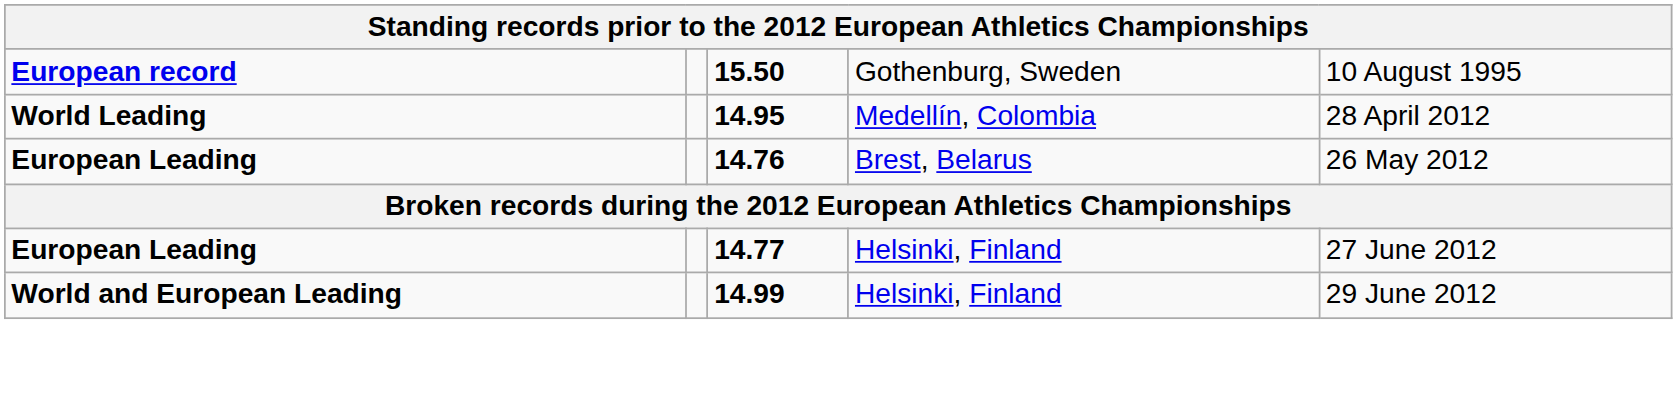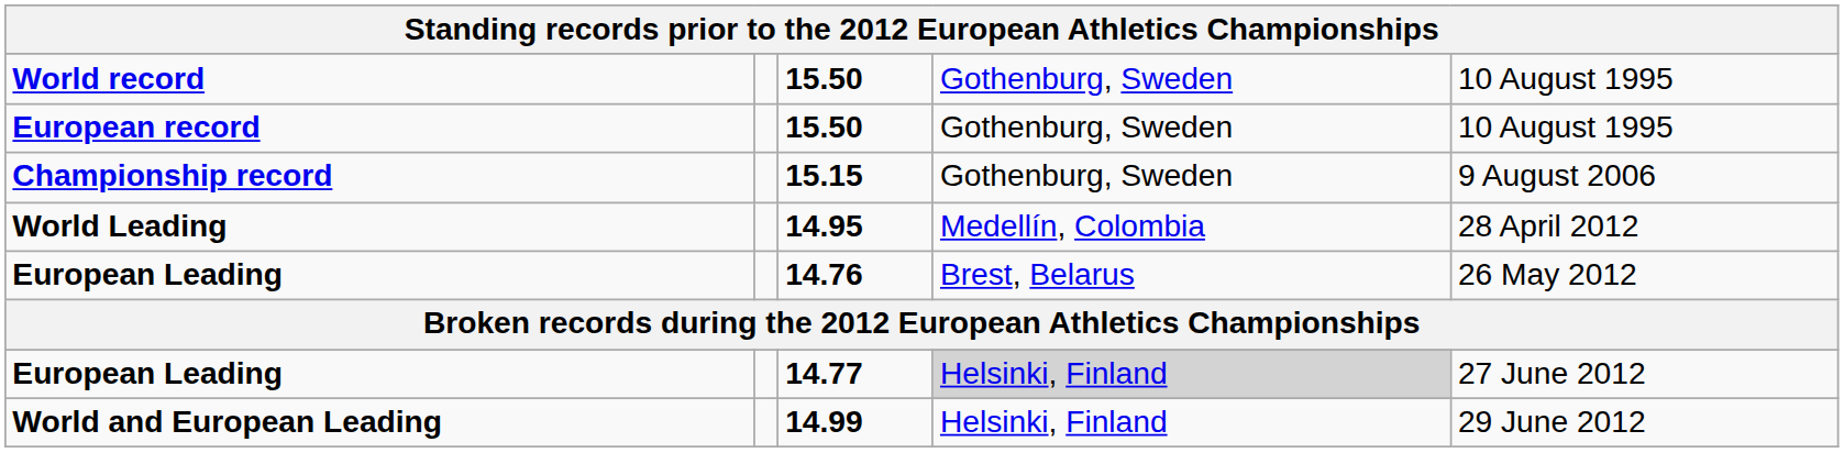+ row: World record | 15.50 | Gothenburg, Sweden | 10 August 1995
+ row: Championship record | 15.15 | Gothenburg, Sweden | 9 August 2006
European Leading / 14.77 | column 4: no background -> lightgrey background
